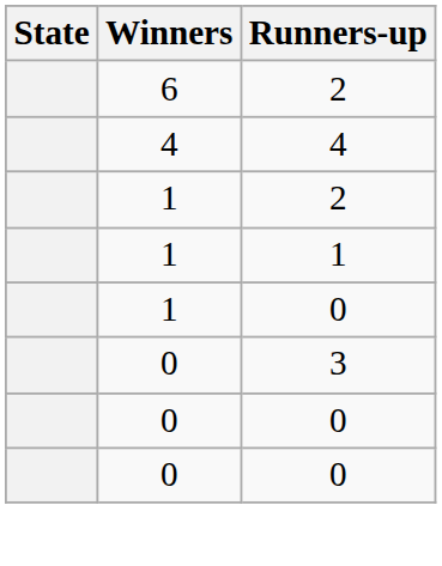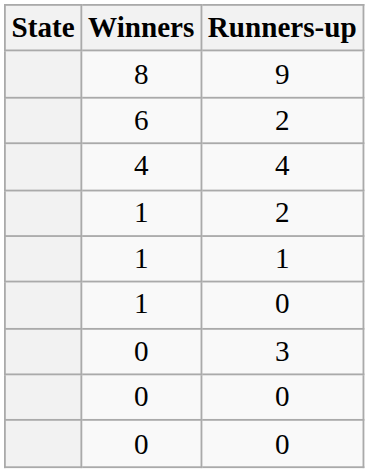+ row: 8 | 9
